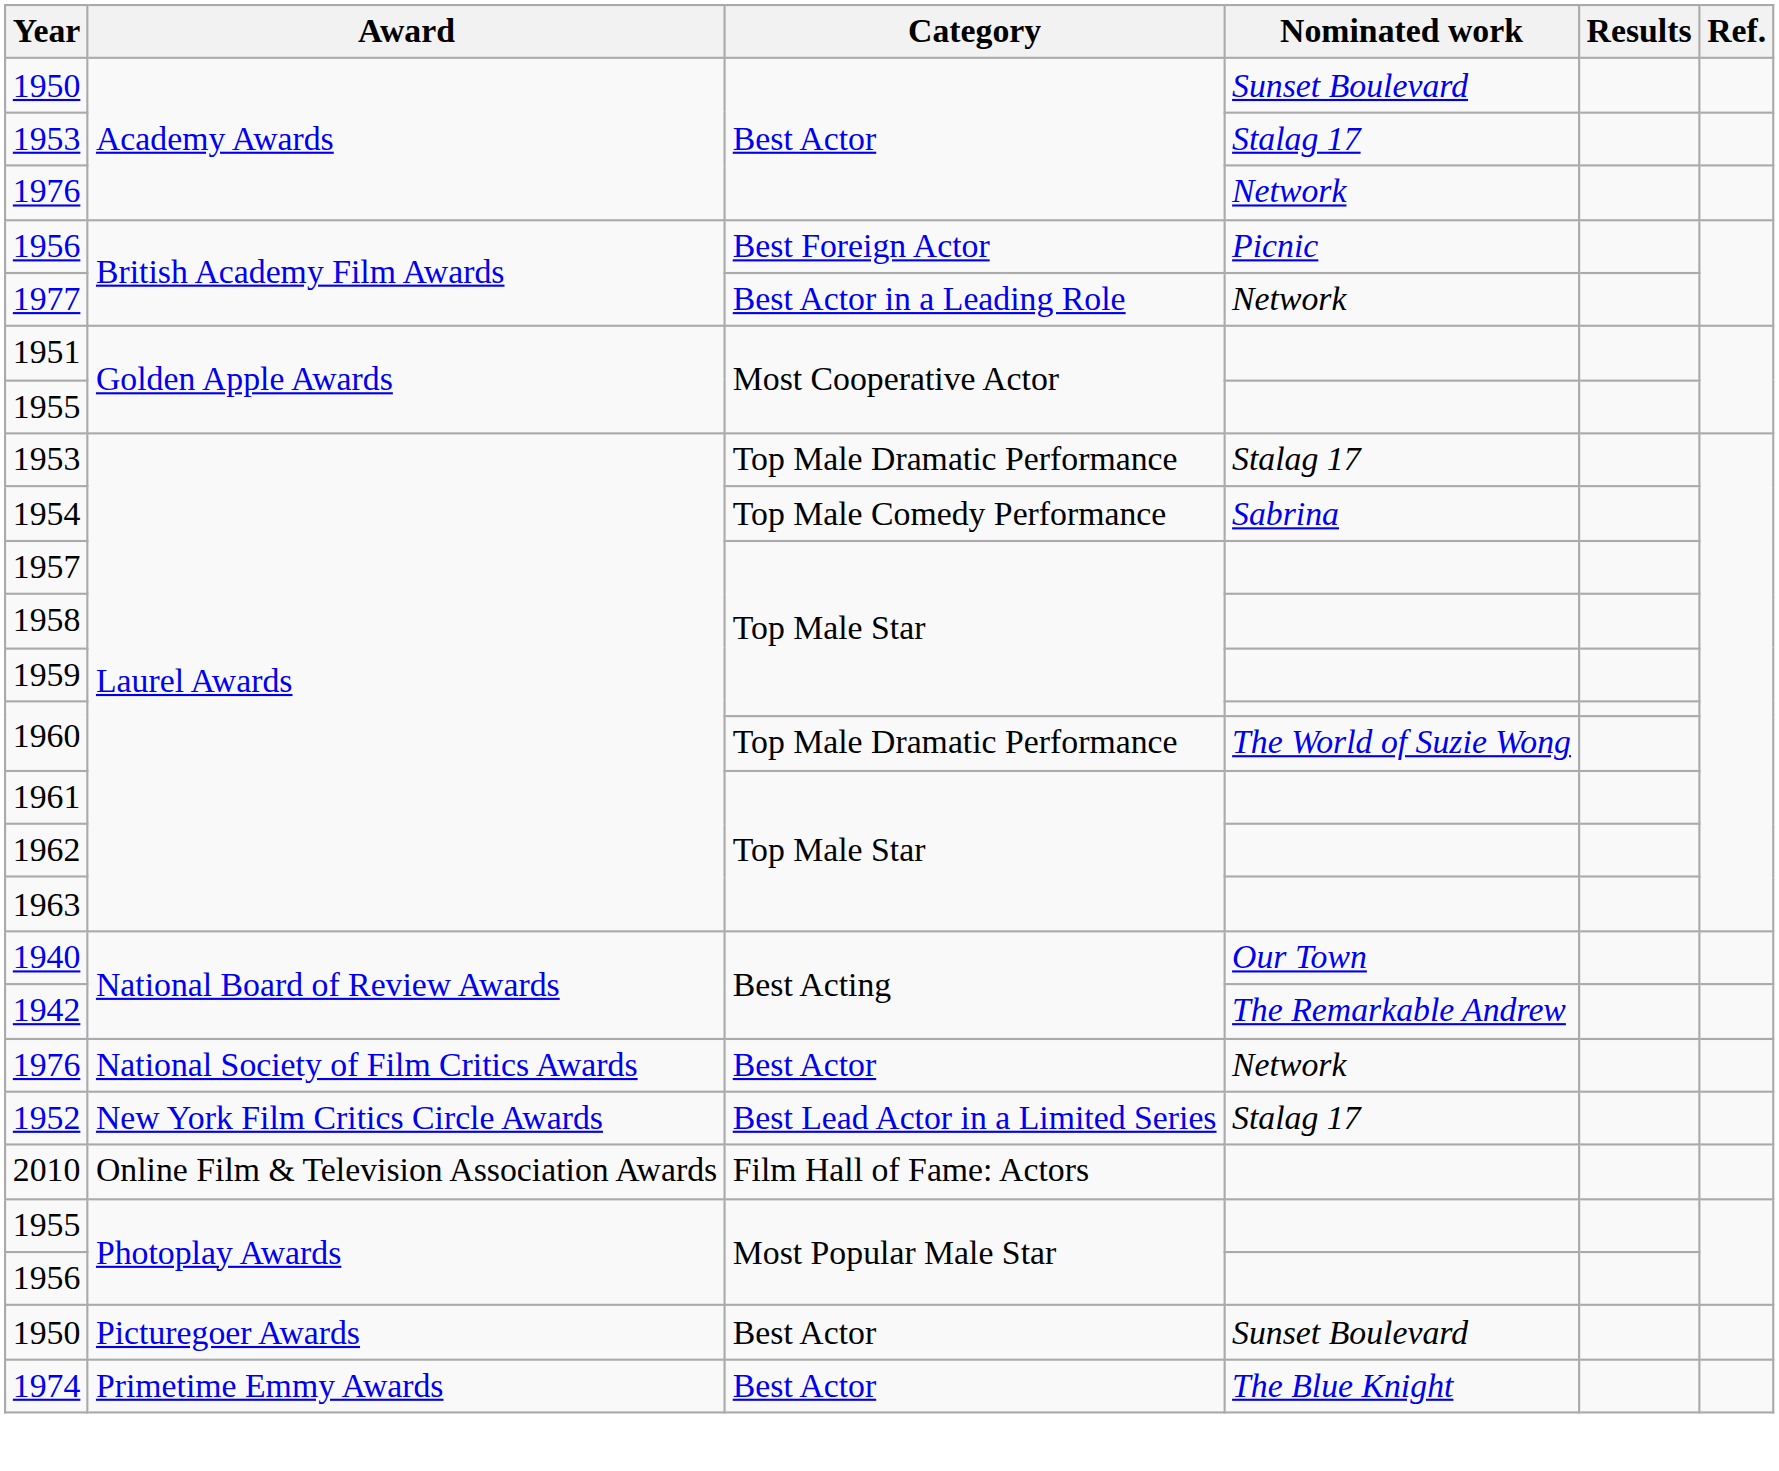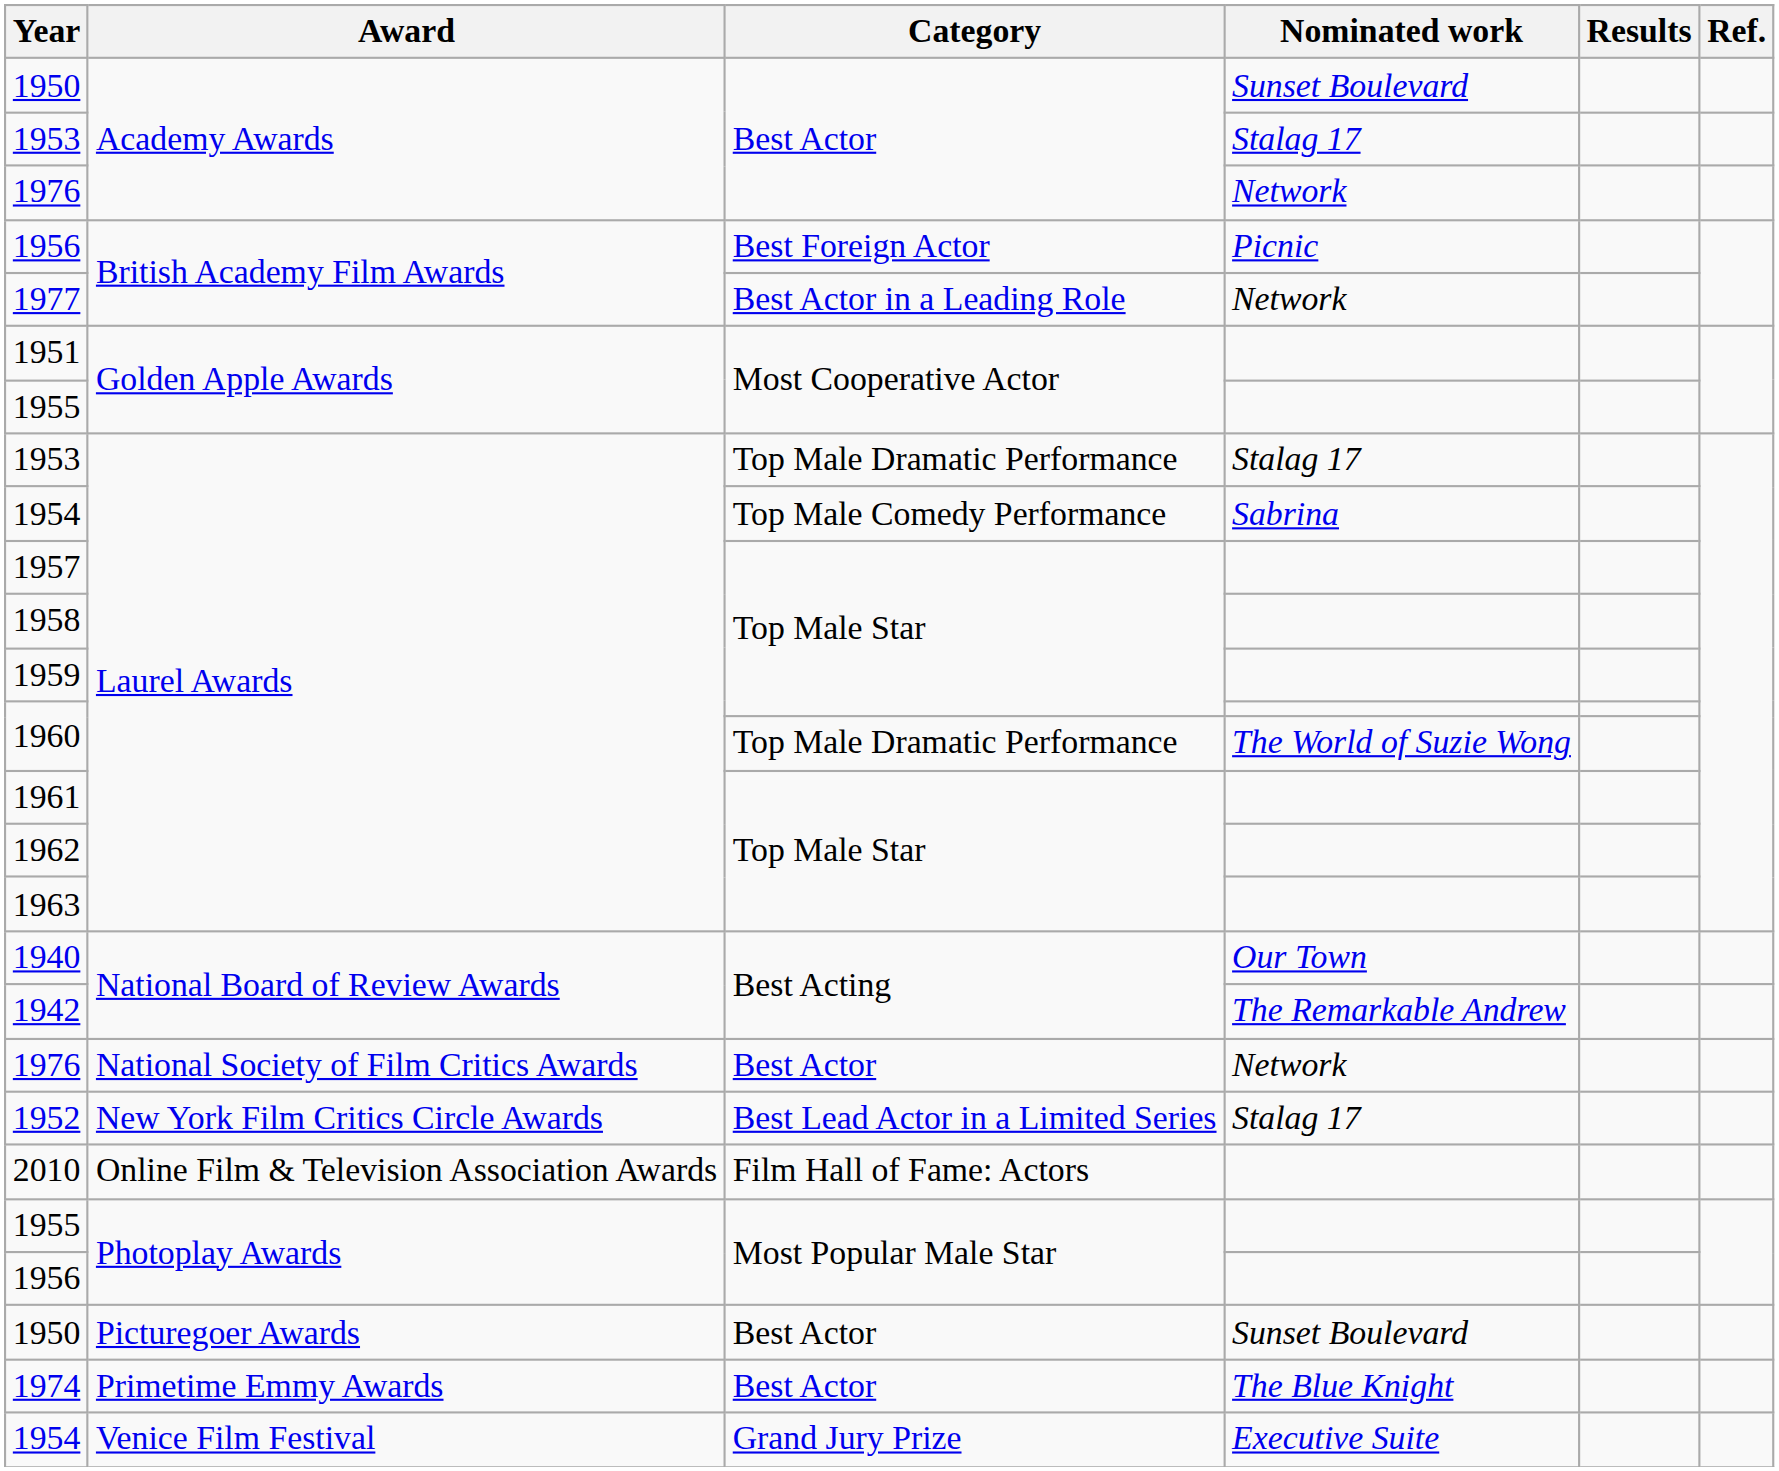+ row: 1954 | Venice Film Festival | Grand Jury Prize | Executive Suite
